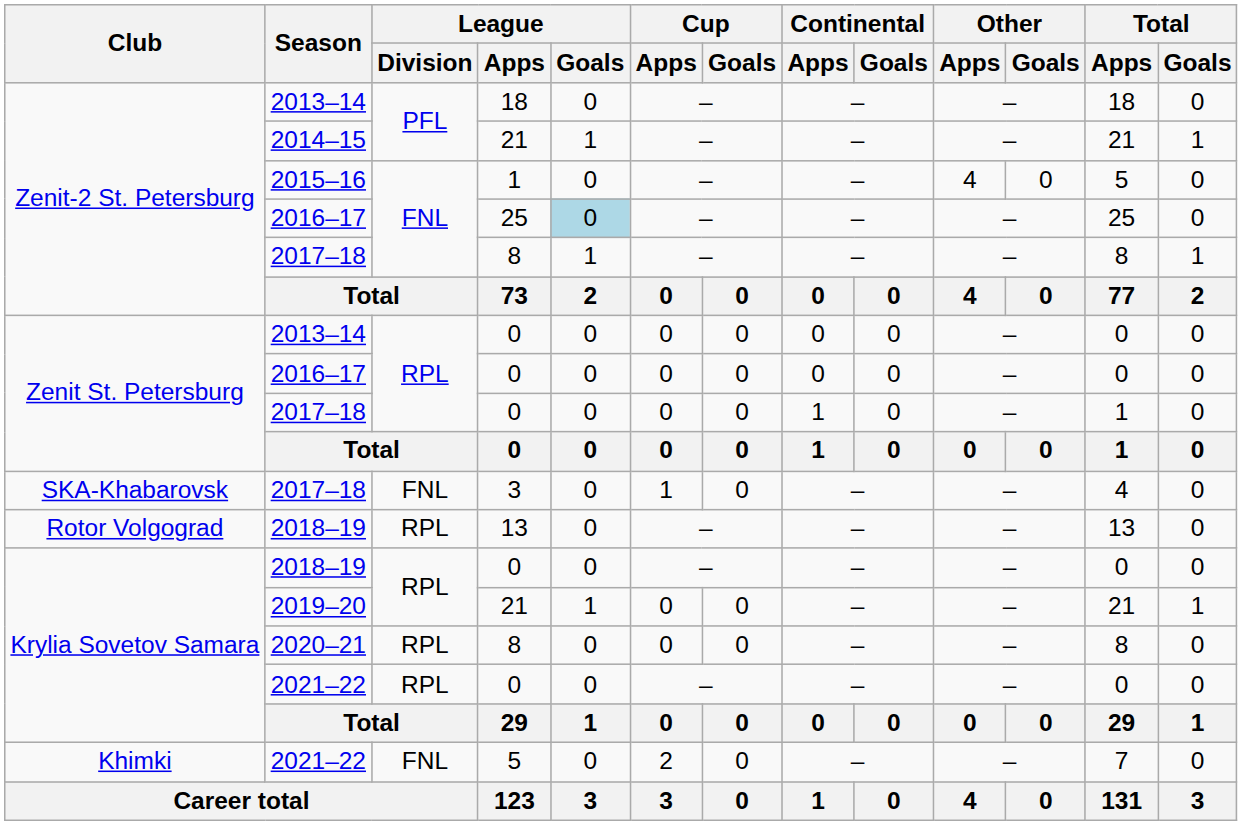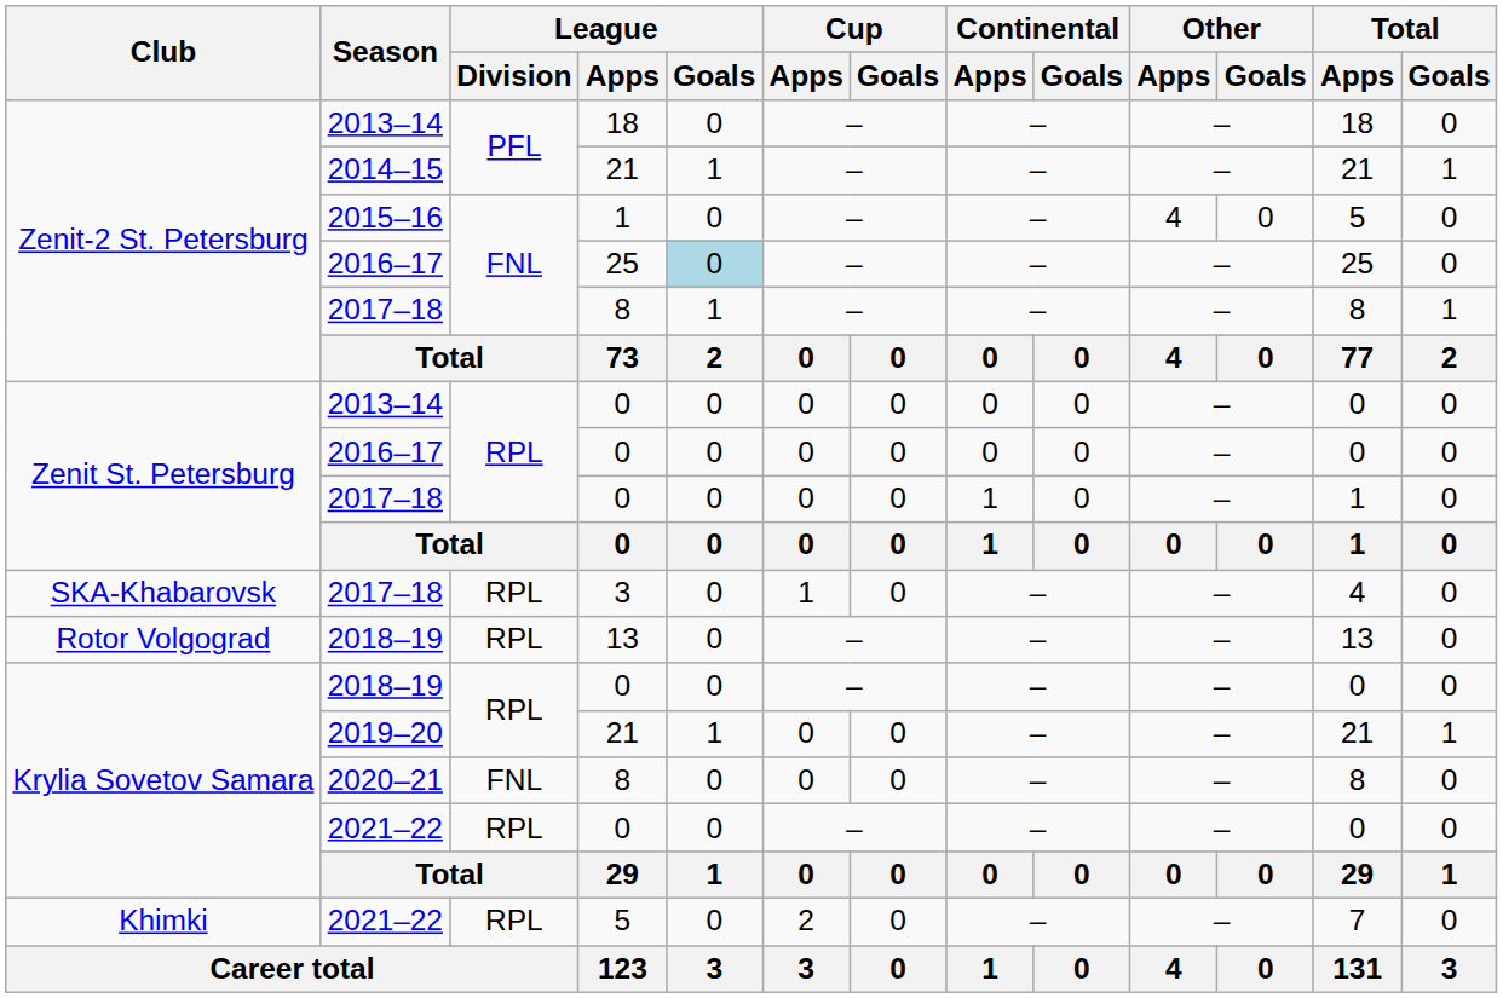2017–18 / 3 | League / Division: FNL -> RPL
2020–21 | League / Division: RPL -> FNL
2021–22 / 5 | League / Division: FNL -> RPL
